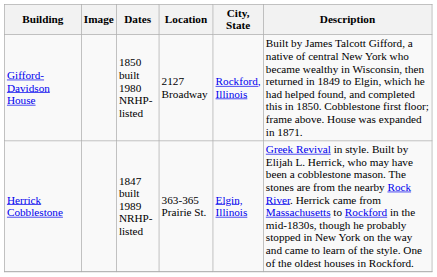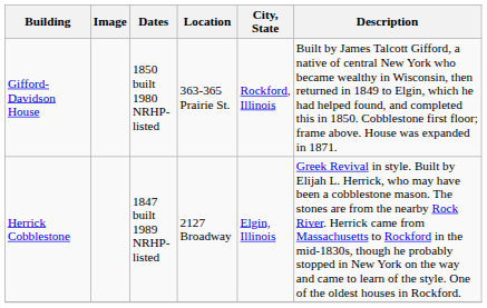Gifford-Davidson House | Location: 2127 Broadway -> 363-365 Prairie St.
Herrick Cobblestone | Location: 363-365 Prairie St. -> 2127 Broadway
